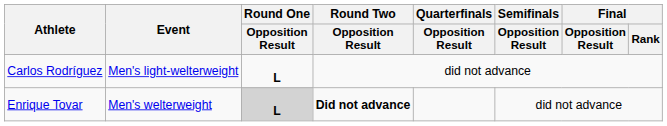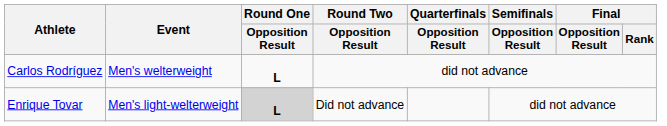Carlos Rodríguez | Event: Men's light-welterweight -> Men's welterweight
Enrique Tovar | Event: Men's welterweight -> Men's light-welterweight
Enrique Tovar | Round Two / Opposition Result: bold -> normal
